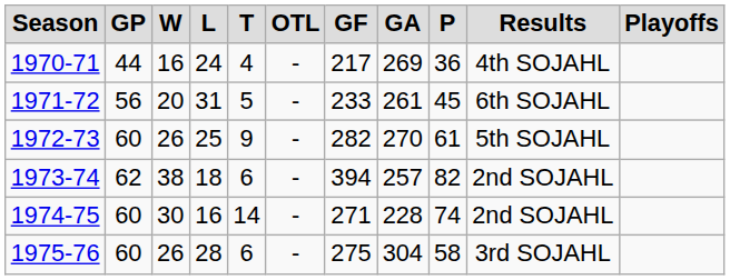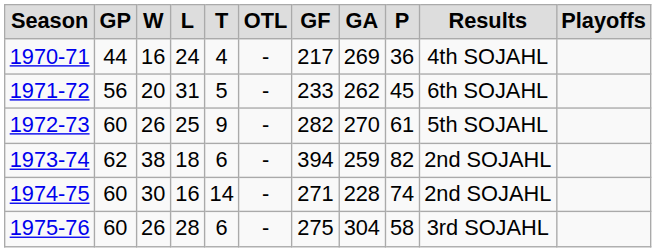1971-72 | GA: 261 -> 262
1973-74 | GA: 257 -> 259
